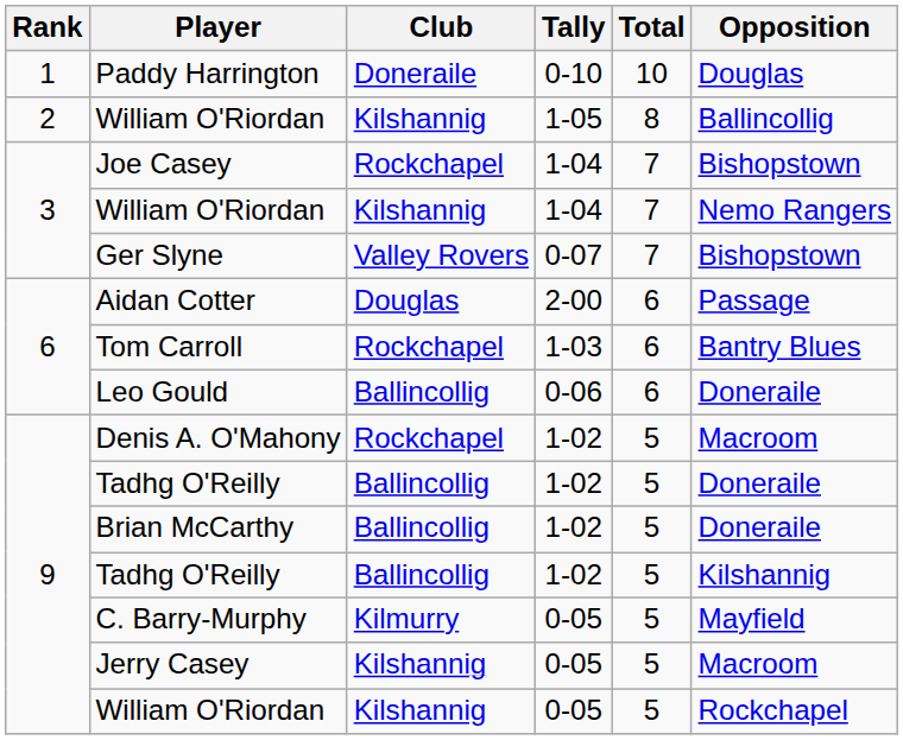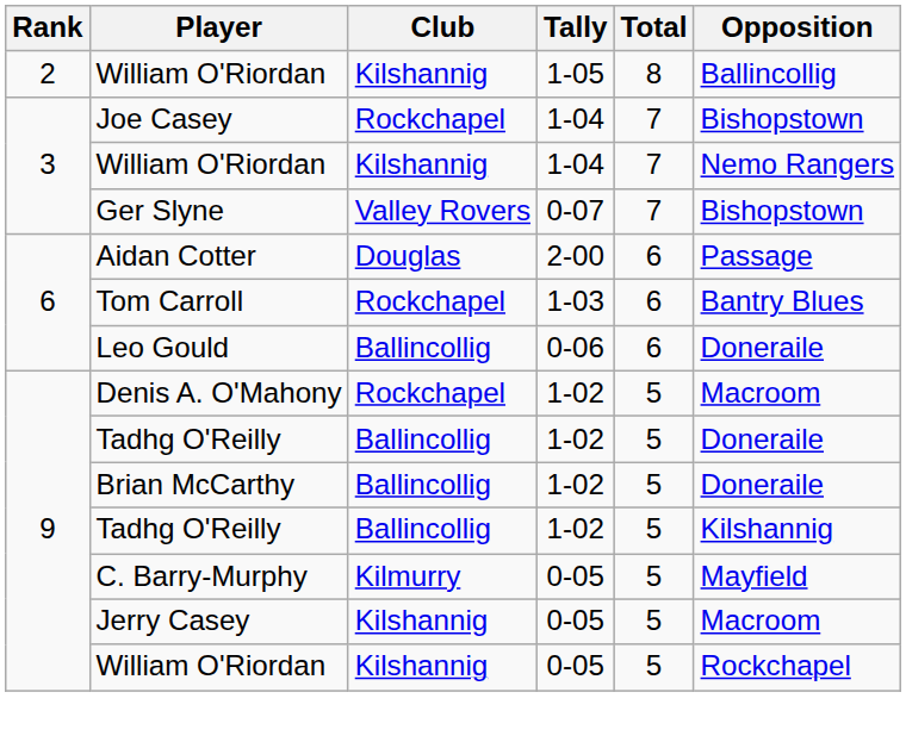- row: 1 | Paddy Harrington | Doneraile | 0-10 | 10 | Douglas
